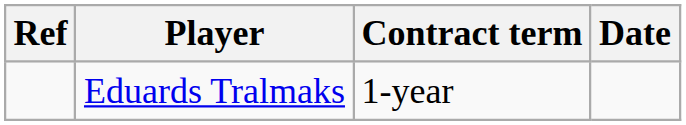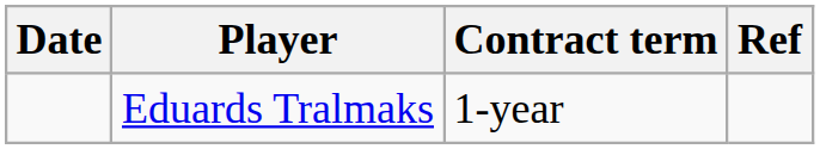columns swapped: Date <-> Ref
